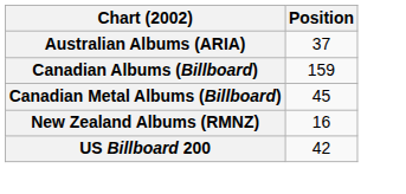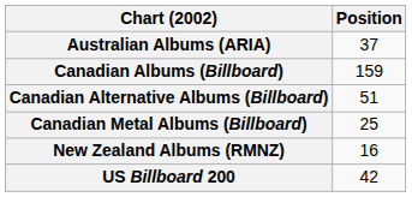+ row: Canadian Alternative Albums (Billboard) | 51
Canadian Metal Albums (Billboard) | Position: 45 -> 25
